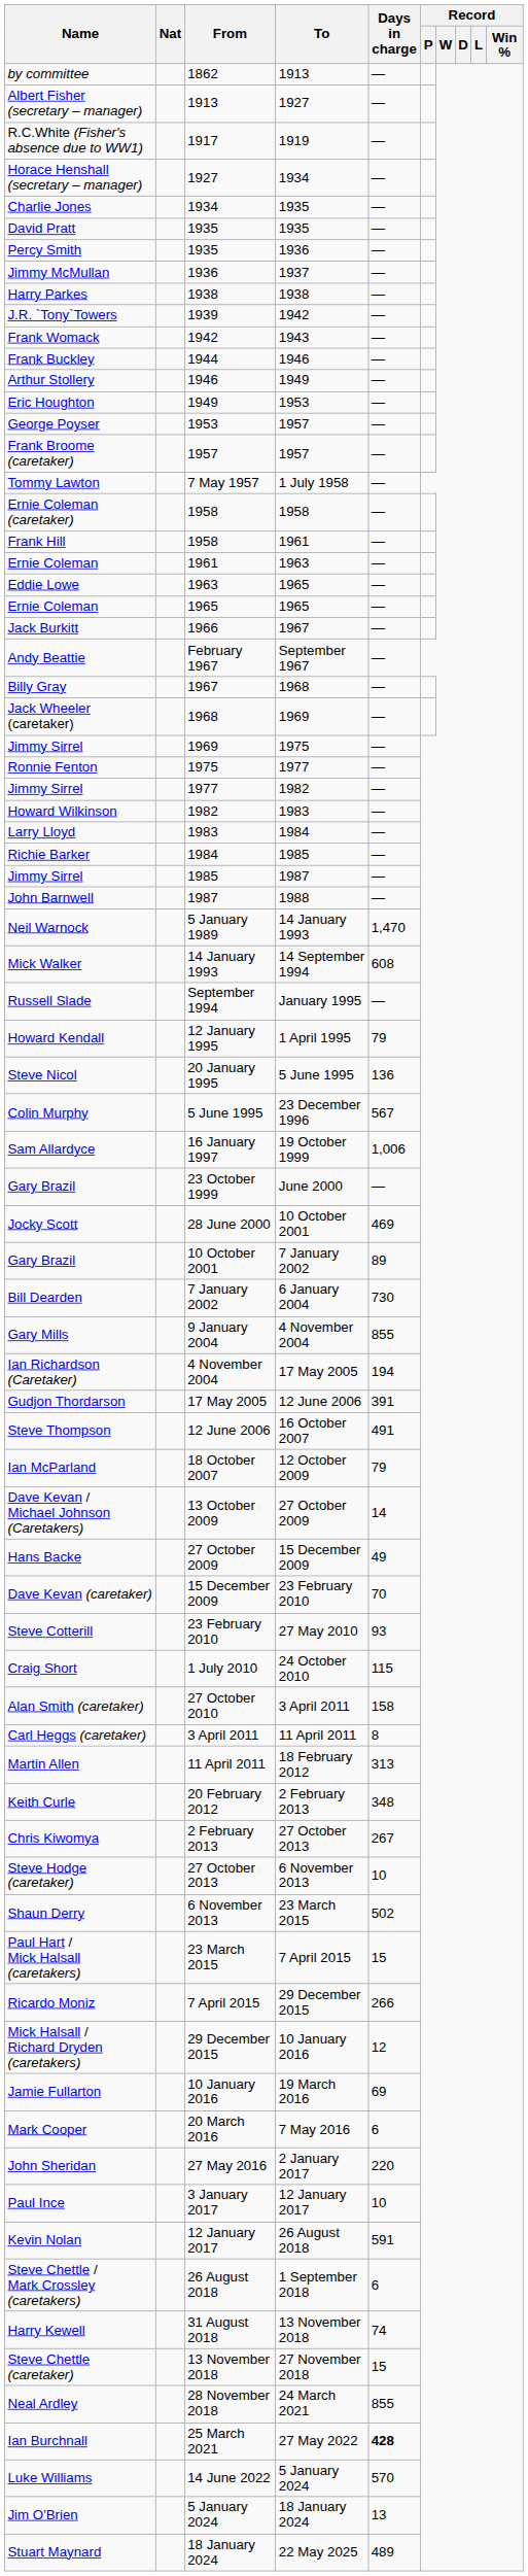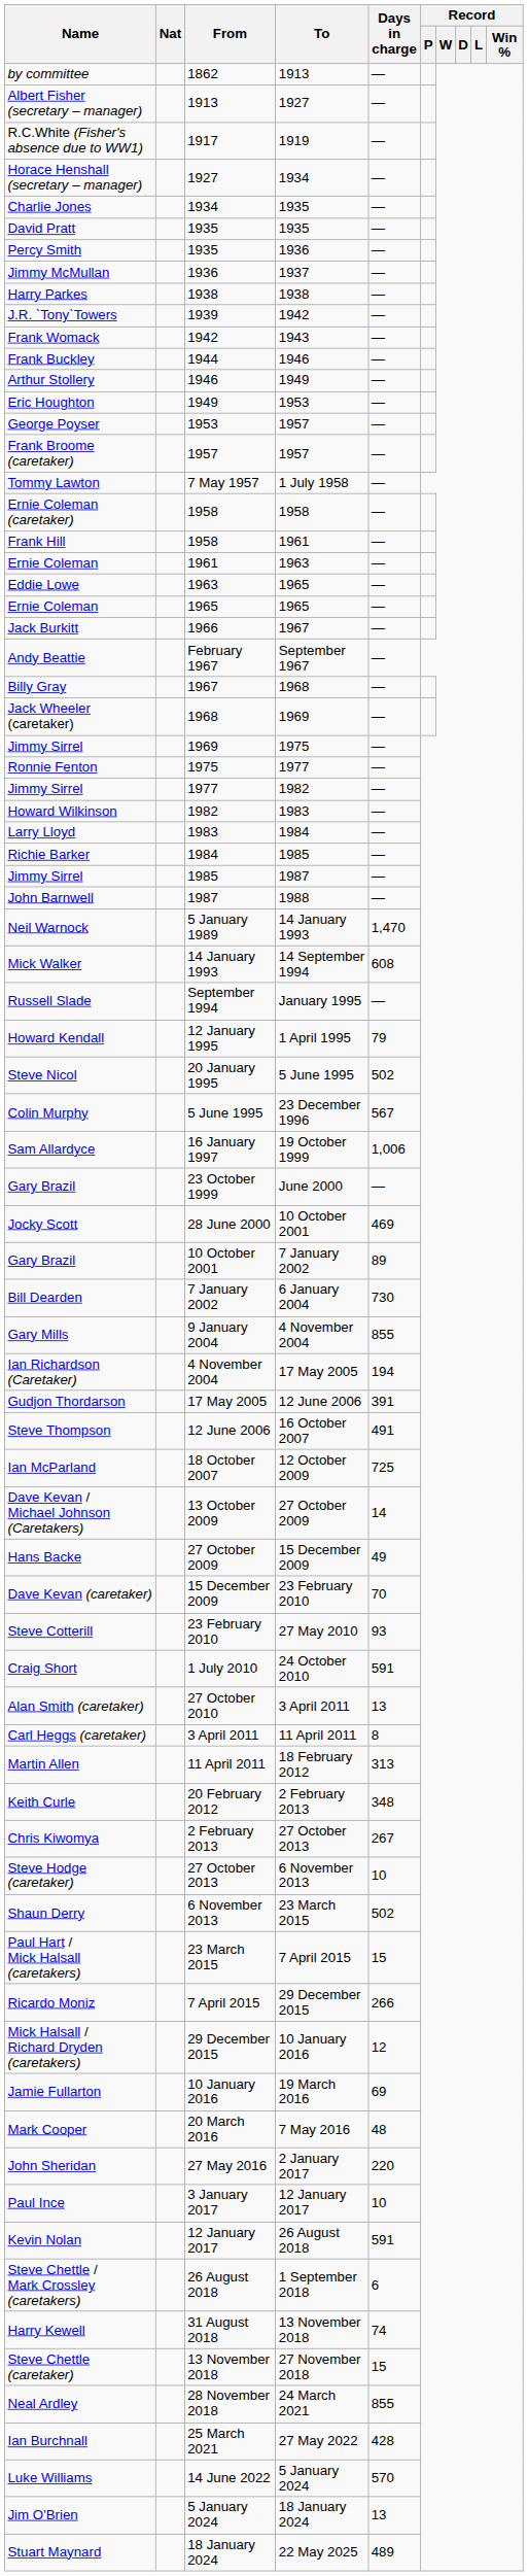20 January 1995 | Days in charge: 136 -> 502
18 October 2007 | Days in charge: 79 -> 725
1 July 2010 | Days in charge: 115 -> 591
27 October 2010 | Days in charge: 158 -> 13
20 March 2016 | Days in charge: 6 -> 48
25 March 2021 | Days in charge: bold -> normal
